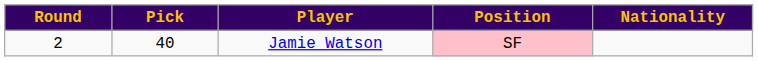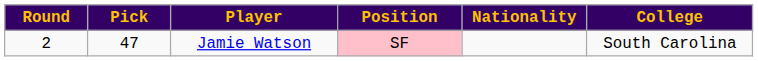+ column: College | South Carolina
Jamie Watson | Pick: 40 -> 47
